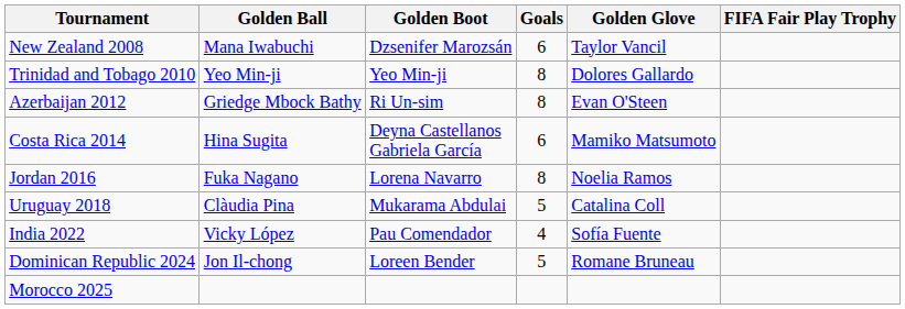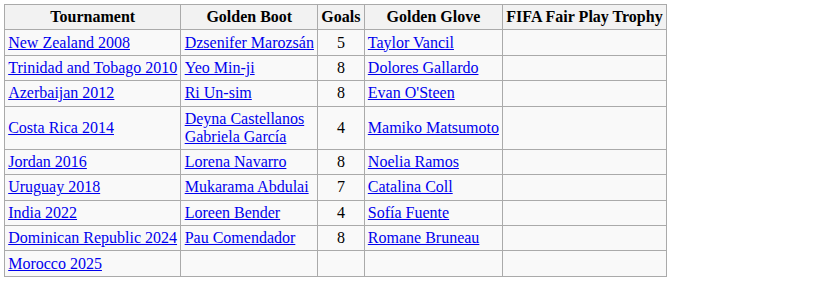- column: Golden Ball | Mana Iwabuchi | Yeo Min-ji | Griedge Mbock Bathy | Hina Sugita | Fuka Nagano | Clàudia Pina | Vicky López | Jon Il-chong
New Zealand 2008 | Goals: 6 -> 5
Costa Rica 2014 | Goals: 6 -> 4
Uruguay 2018 | Goals: 5 -> 7
India 2022 | Golden Boot: Pau Comendador -> Loreen Bender
Dominican Republic 2024 | Golden Boot: Loreen Bender -> Pau Comendador
Dominican Republic 2024 | Goals: 5 -> 8
